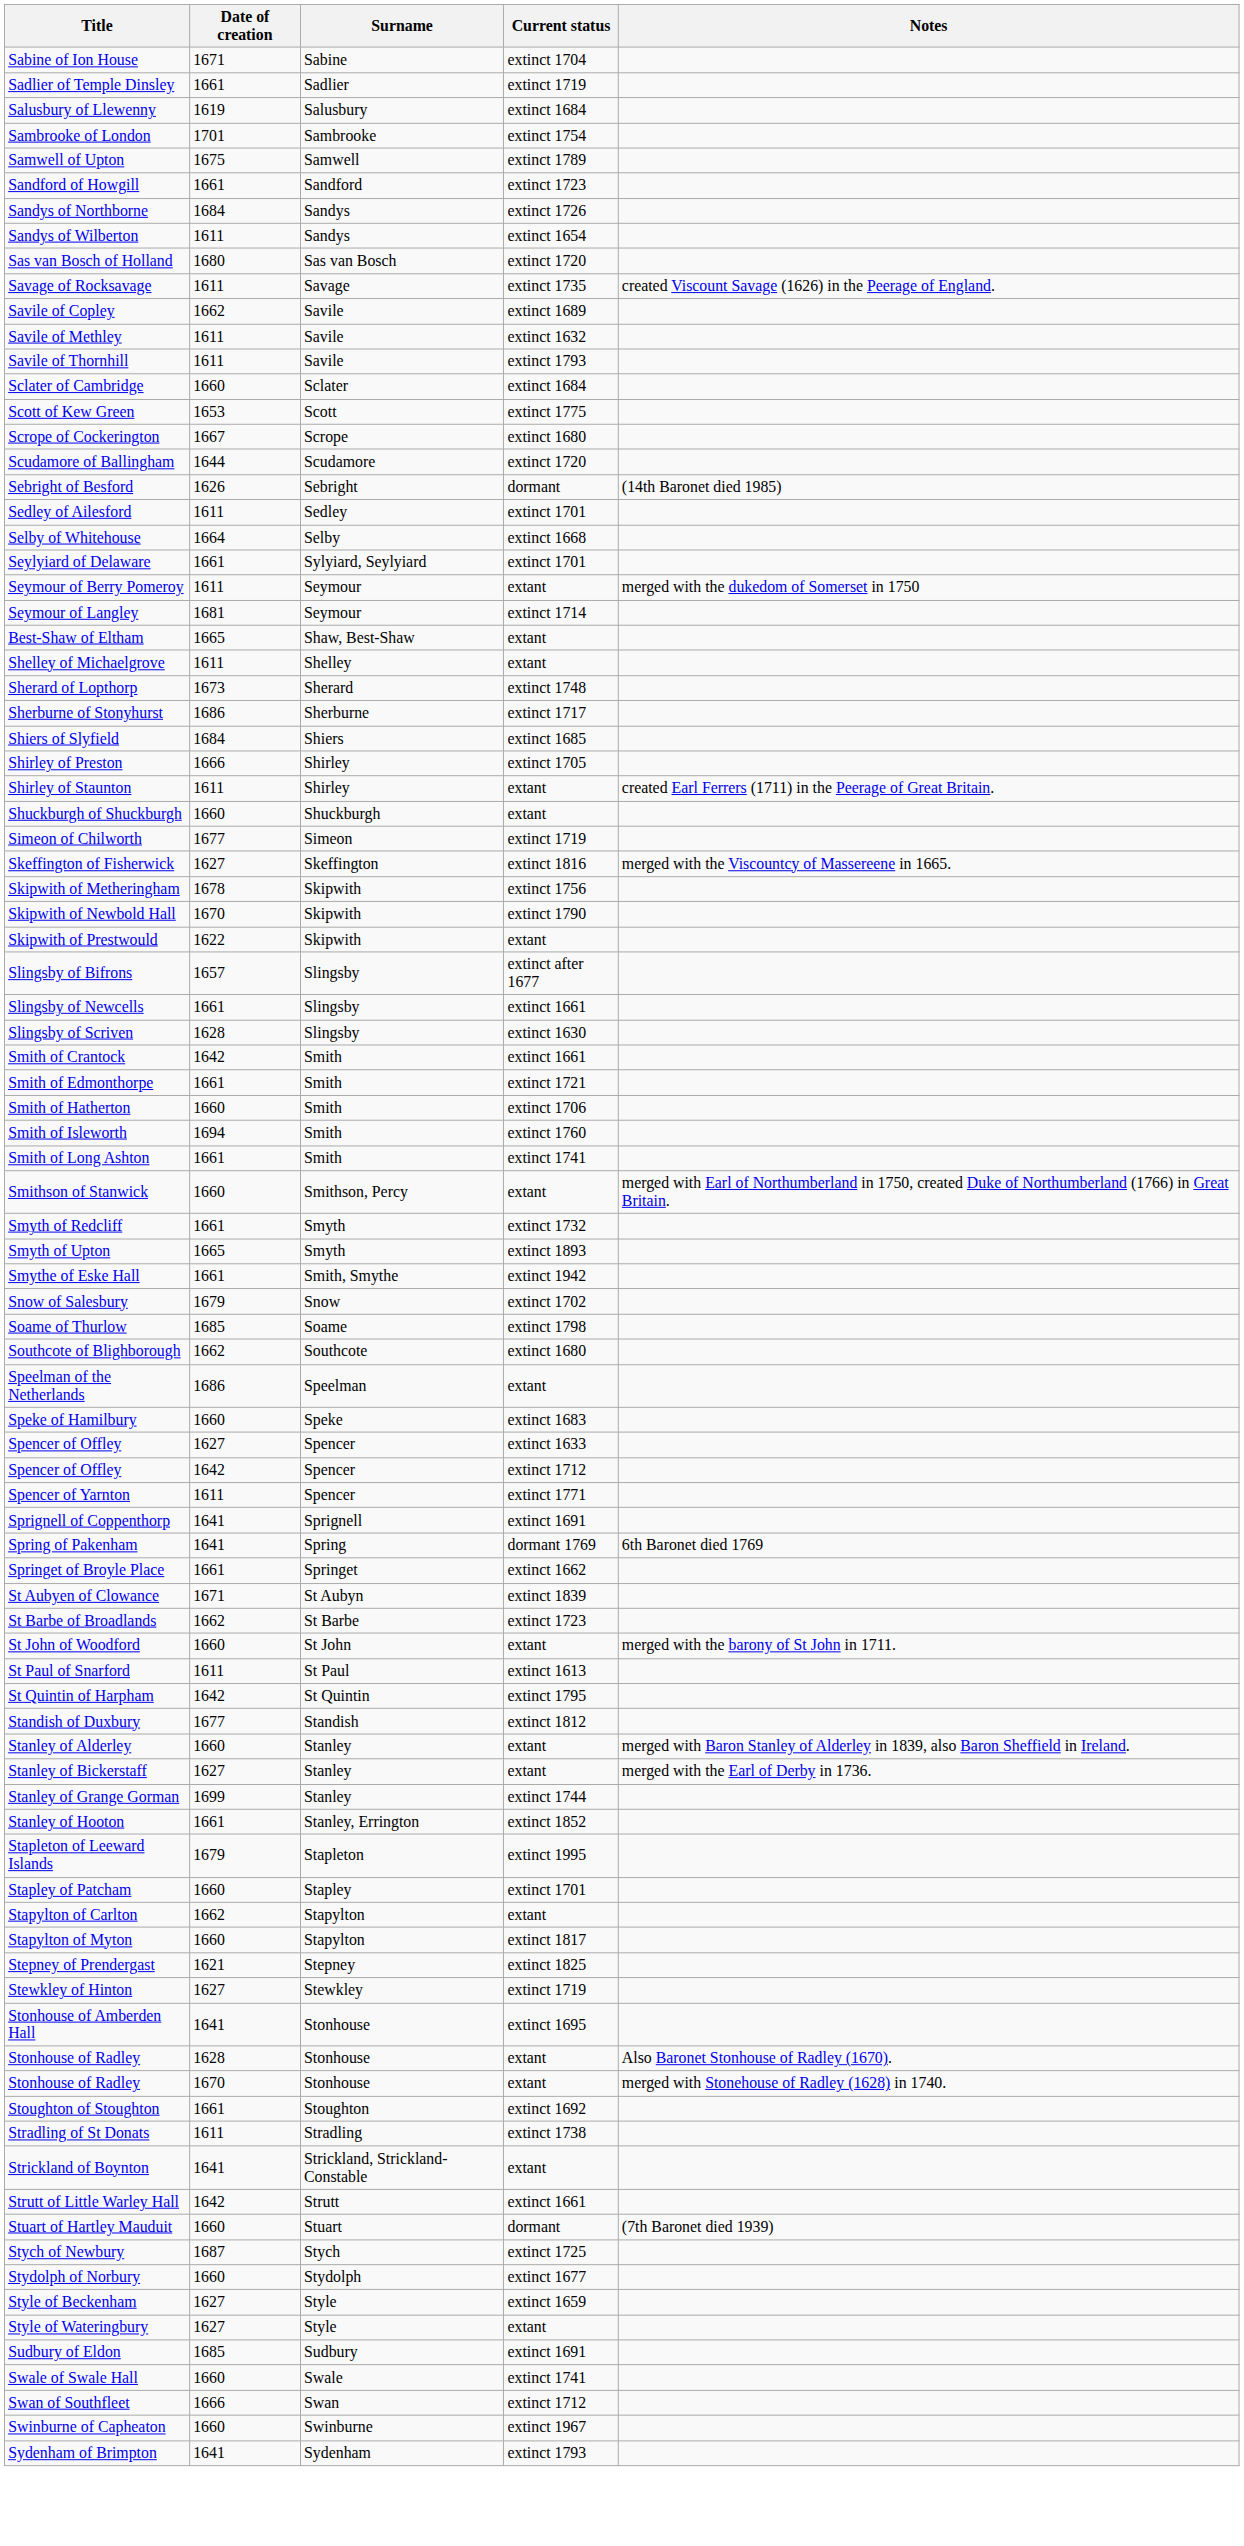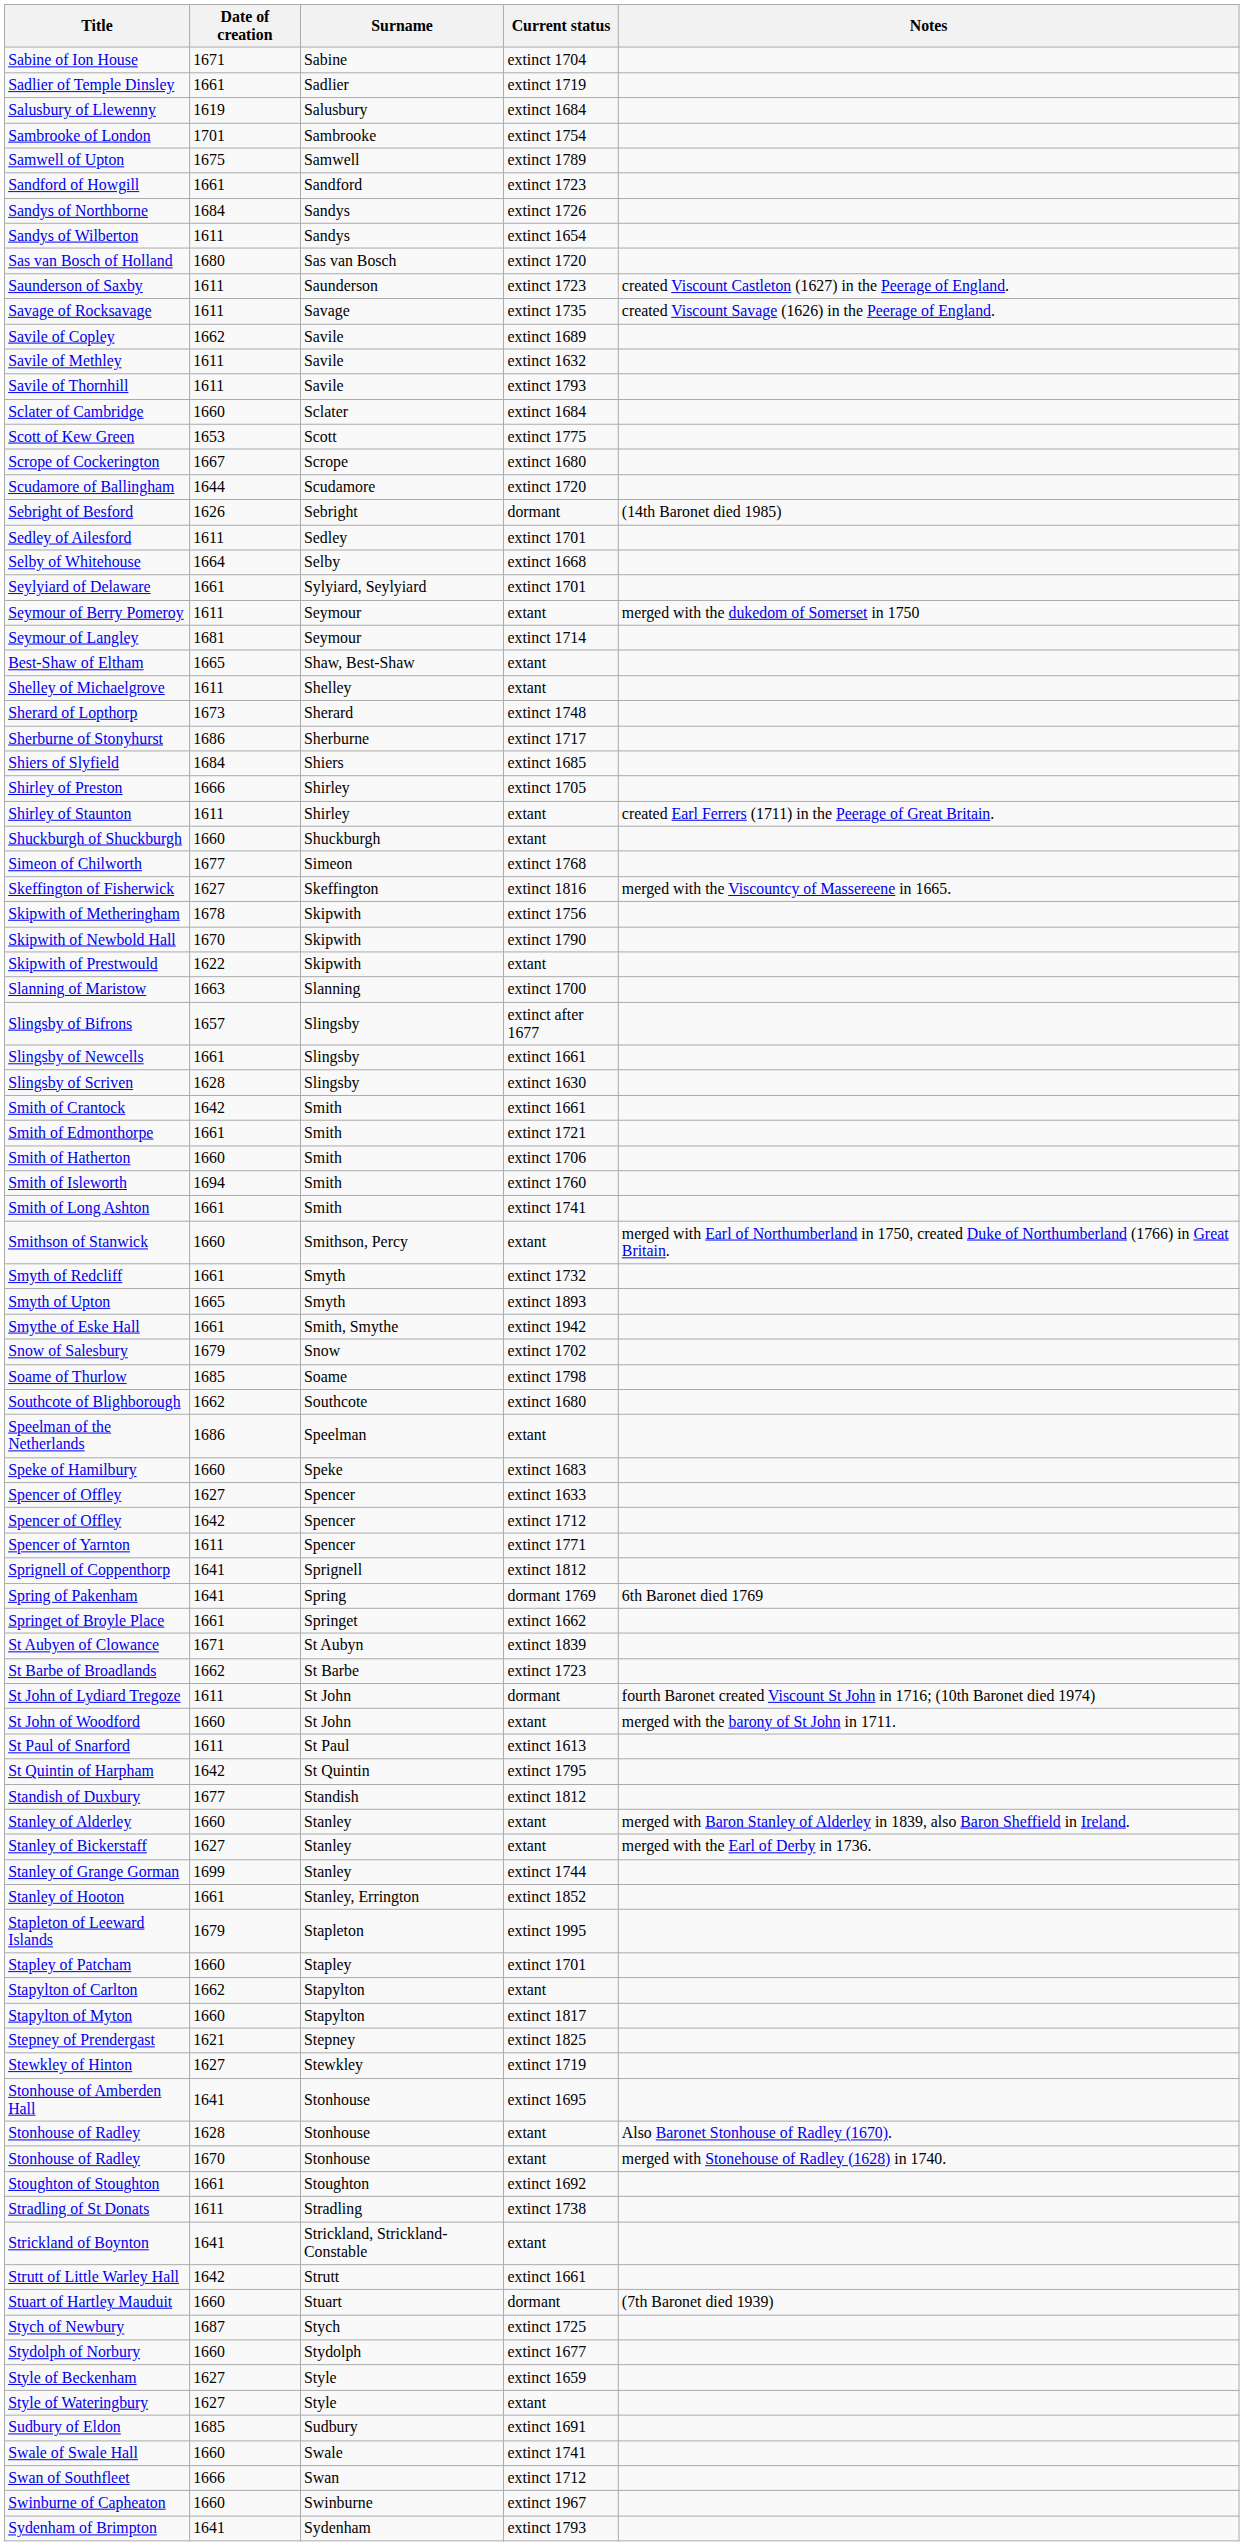+ row: Saunderson of Saxby | 1611 | Saunderson | extinct 1723 | created Viscount Castleton (1627) in the Peerage of England.
Simeon of Chilworth | Current status: extinct 1719 -> extinct 1768
+ row: Slanning of Maristow | 1663 | Slanning | extinct 1700
Sprignell of Coppenthorp | Current status: extinct 1691 -> extinct 1812
+ row: St John of Lydiard Tregoze | 1611 | St John | dormant | fourth Baronet created Viscount St John in 1716; (10th Baronet died 1974)
